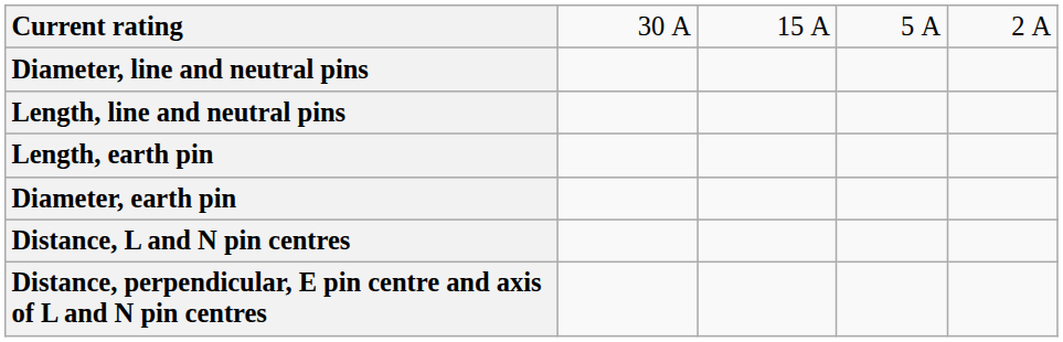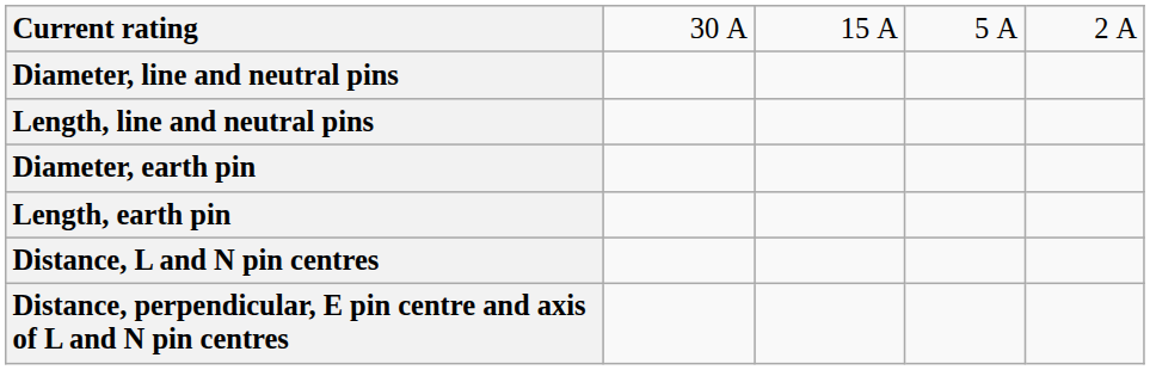rows swapped: Diameter, earth pin <-> Length, earth pin
